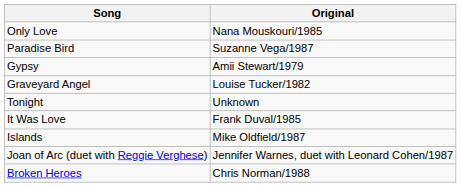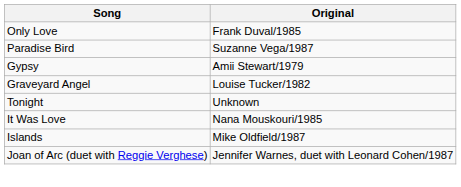Only Love | Original: Nana Mouskouri/1985 -> Frank Duval/1985
It Was Love | Original: Frank Duval/1985 -> Nana Mouskouri/1985
- row: Broken Heroes | Chris Norman/1988
